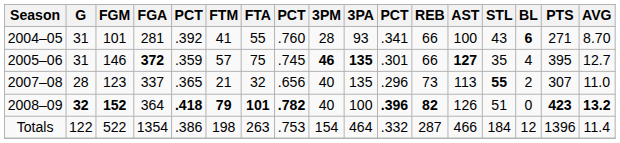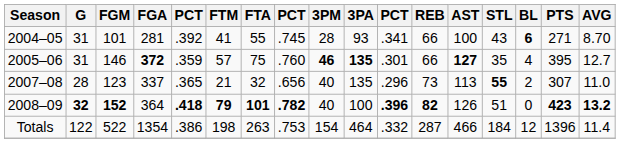2004–05 | column 8: .760 -> .745
2005–06 | column 8: .745 -> .760
